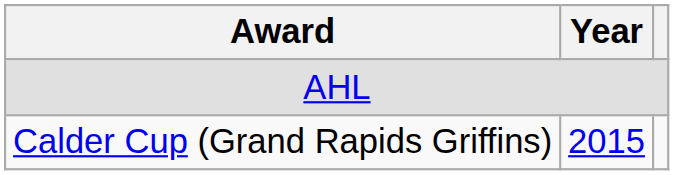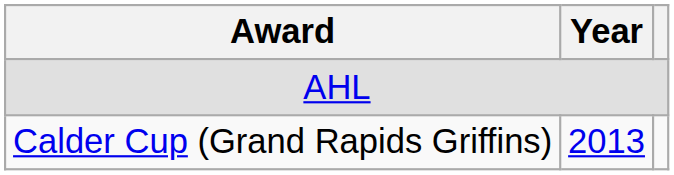Calder Cup (Grand Rapids Griffins) | Year: 2015 -> 2013
